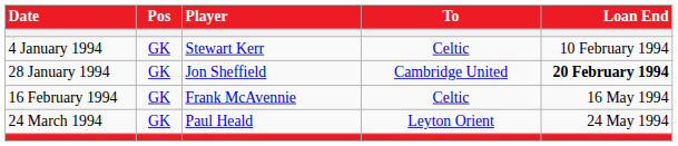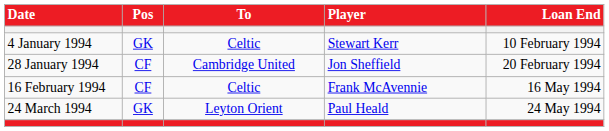columns swapped: Player <-> To
28 January 1994 | Pos: GK -> CF
28 January 1994 | Loan End: bold -> normal
16 February 1994 | Pos: GK -> CF
